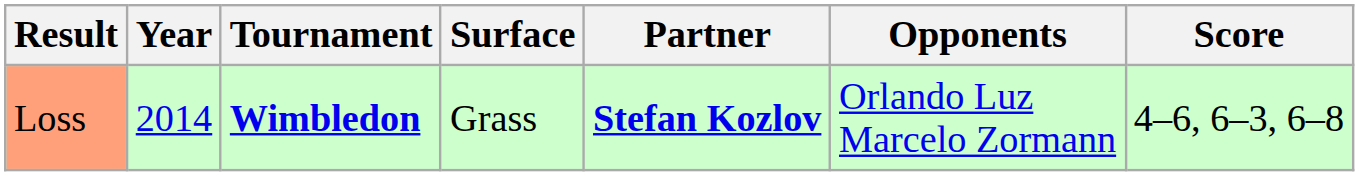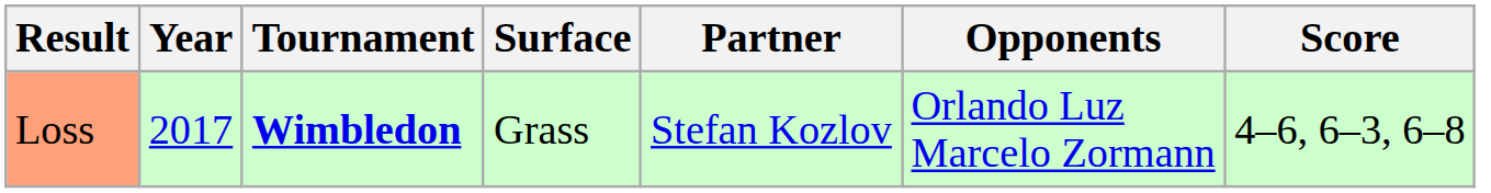Loss | Year: 2014 -> 2017
Loss | Partner: bold -> normal
